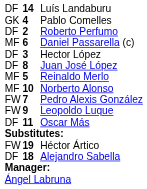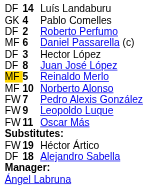Reinaldo Merlo | column 1: no background -> gold background
Oscar Más | column 1: DF -> FW
